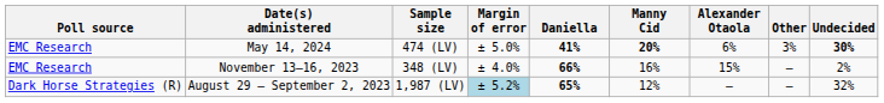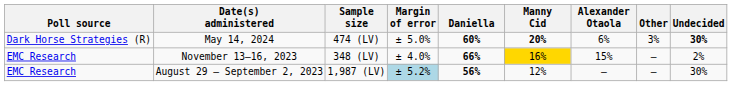May 14, 2024 | Poll source: EMC Research -> Dark Horse Strategies (R)
May 14, 2024 | Daniella: 41% -> 60%
November 13–16, 2023 | Manny Cid: no background -> gold background
August 29 – September 2, 2023 | Poll source: Dark Horse Strategies (R) -> EMC Research
August 29 – September 2, 2023 | Daniella: 65% -> 56%
August 29 – September 2, 2023 | Undecided: 32% -> 30%
